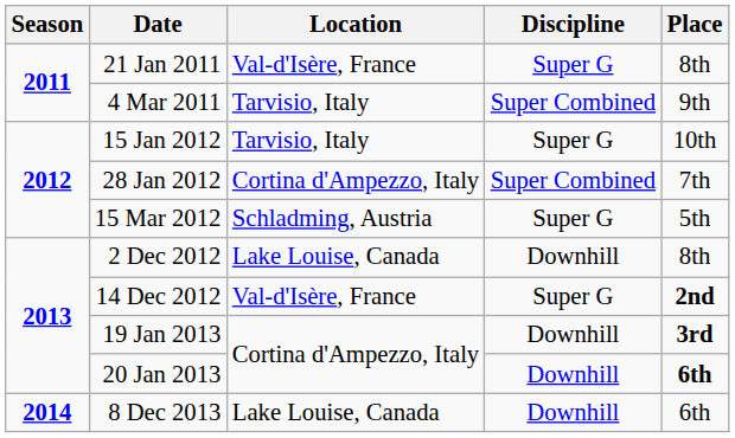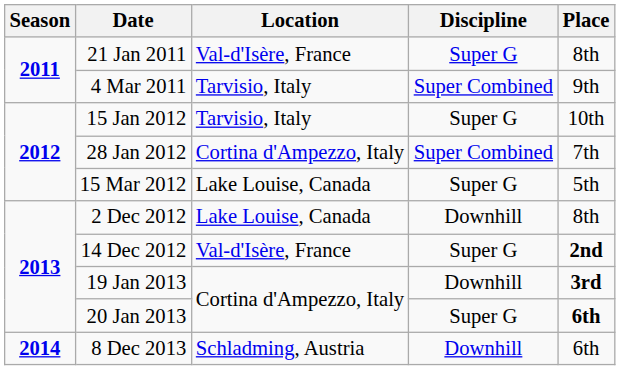15 Mar 2012 | Location: Schladming, Austria -> Lake Louise, Canada
20 Jan 2013 | Discipline: Downhill -> Super G
8 Dec 2013 | Location: Lake Louise, Canada -> Schladming, Austria
